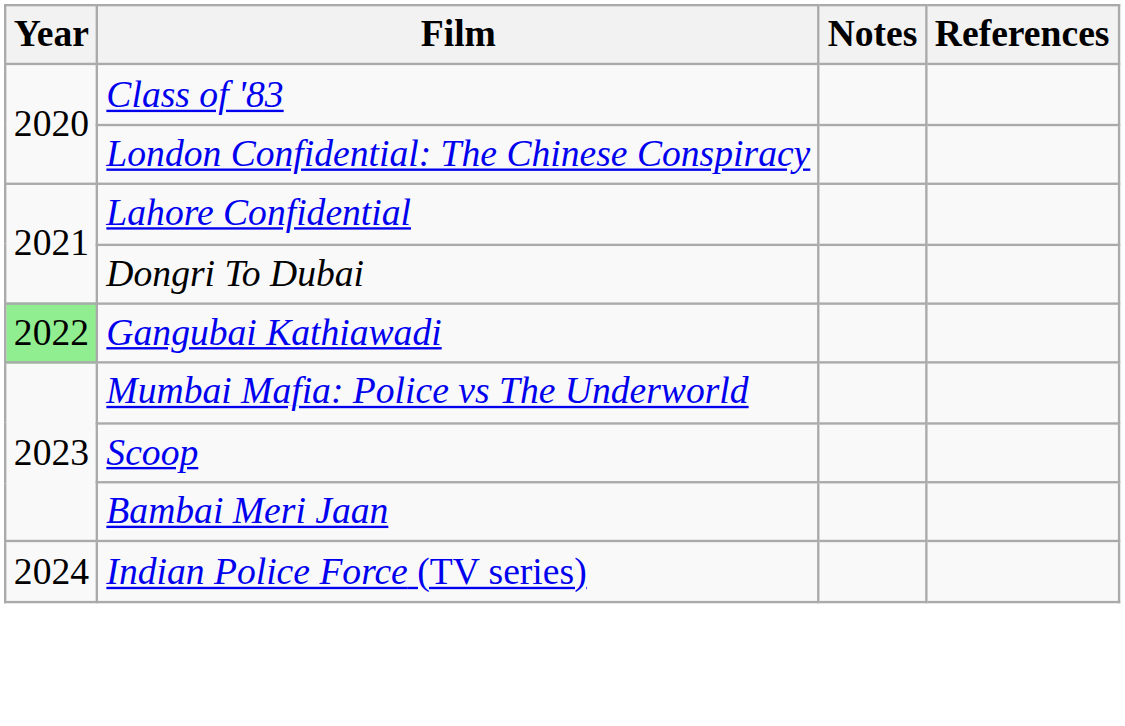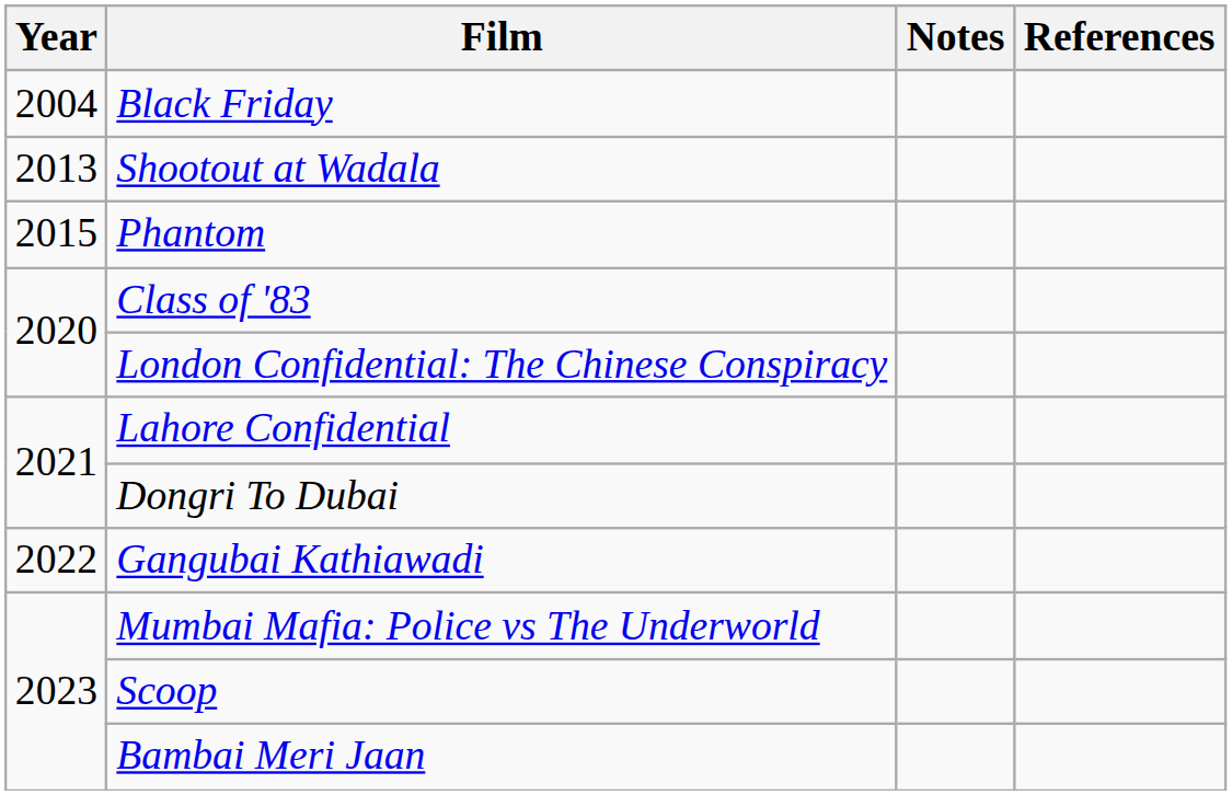+ row: 2004 | Black Friday
+ row: 2013 | Shootout at Wadala
+ row: 2015 | Phantom
Gangubai Kathiawadi | Year: lightgreen background -> no background
- row: 2024 | Indian Police Force (TV series)
